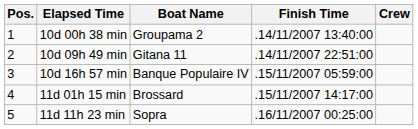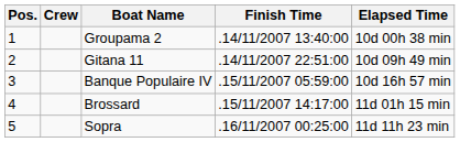columns swapped: Crew <-> Elapsed Time
